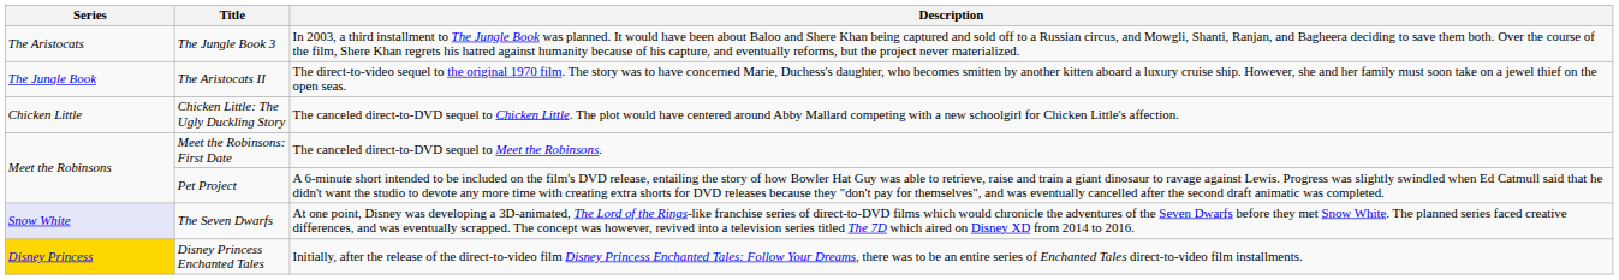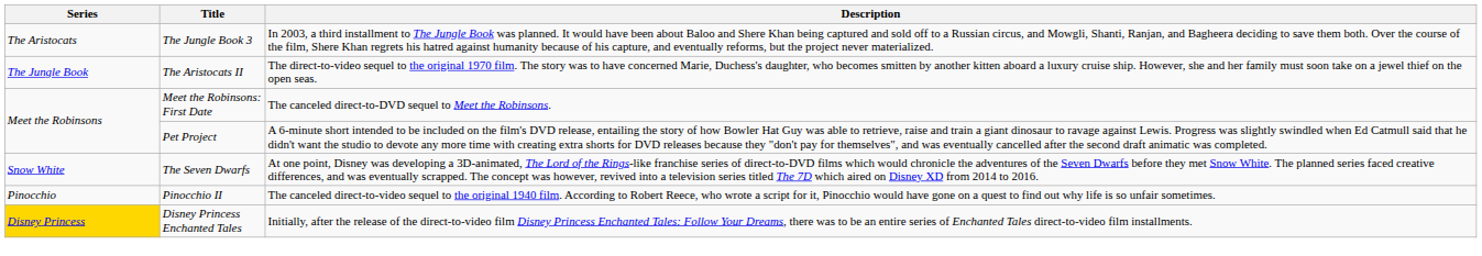- row: Chicken Little | Chicken Little: The Ugly Duckling Story | The canceled direct-to-DVD sequel to Chicken Little. The plot would have centered around Abby Mallard competing with a new schoolgirl for Chicken Little's affection.
The Seven Dwarfs | Series: lavender background -> no background
+ row: Pinocchio | Pinocchio II | The canceled direct-to-video sequel to the original 1940 film. According to Robert Reece, who wrote a script for it, Pinocchio would have gone on a quest to find out why life is so unfair sometimes.
